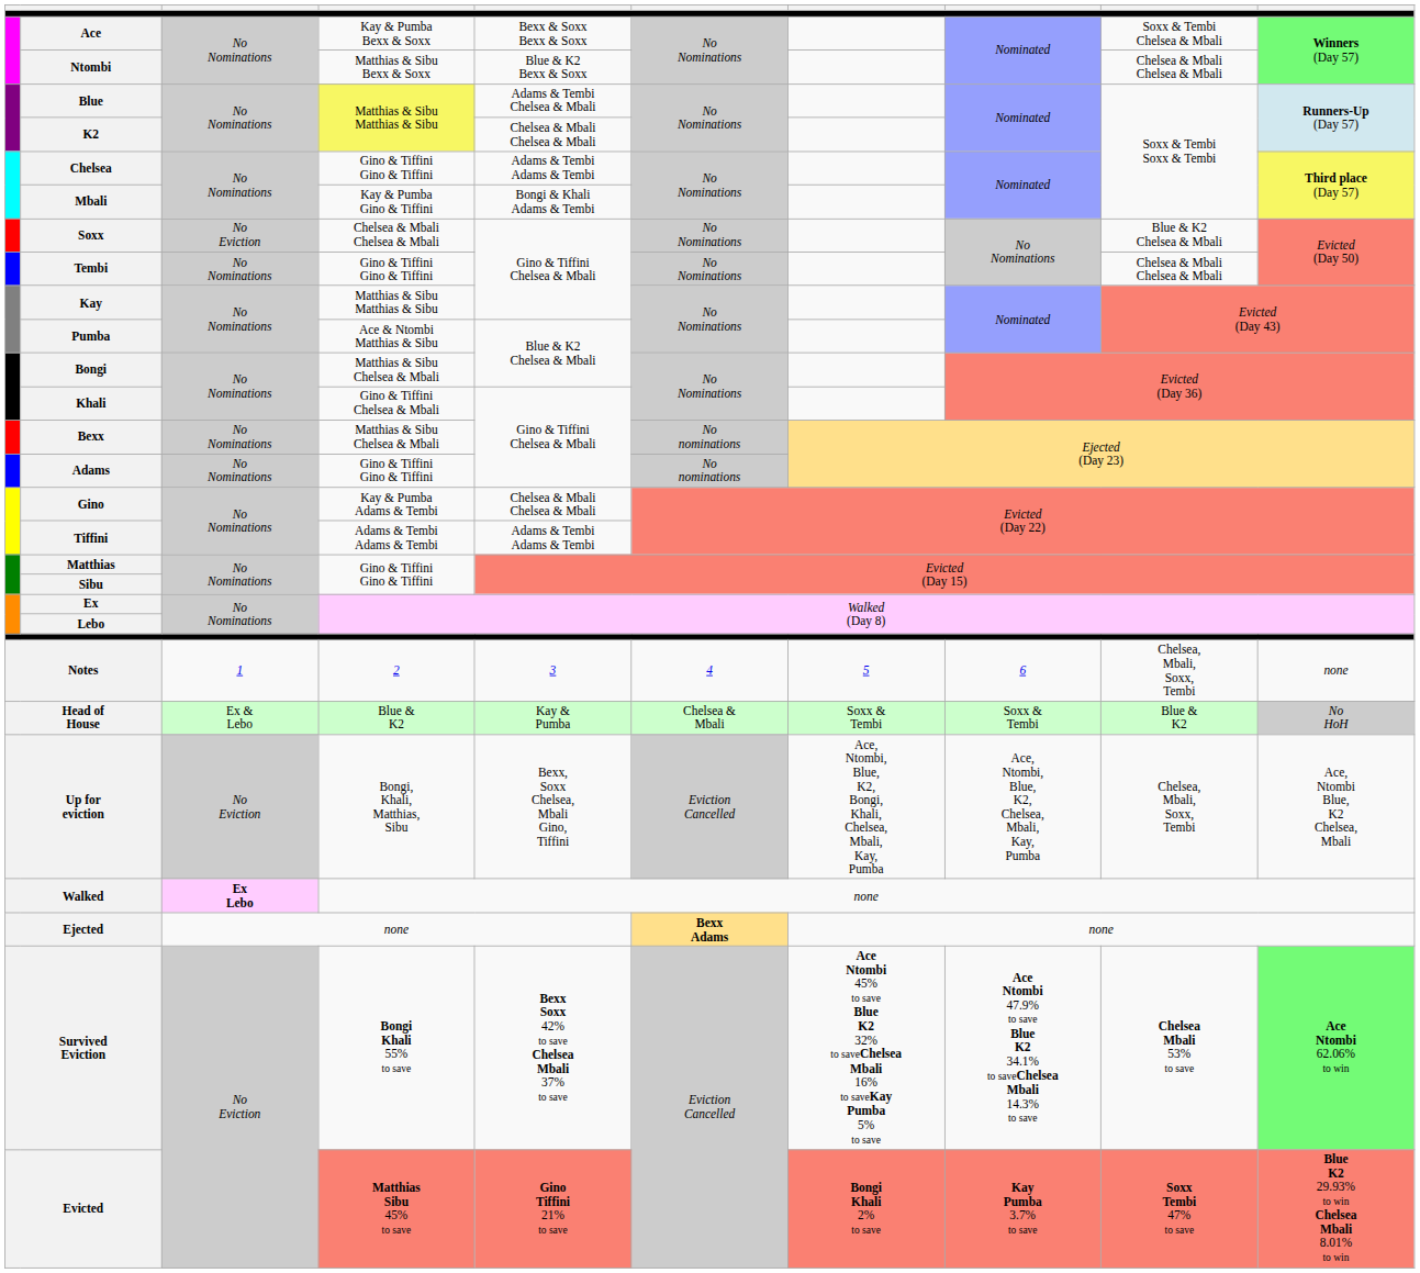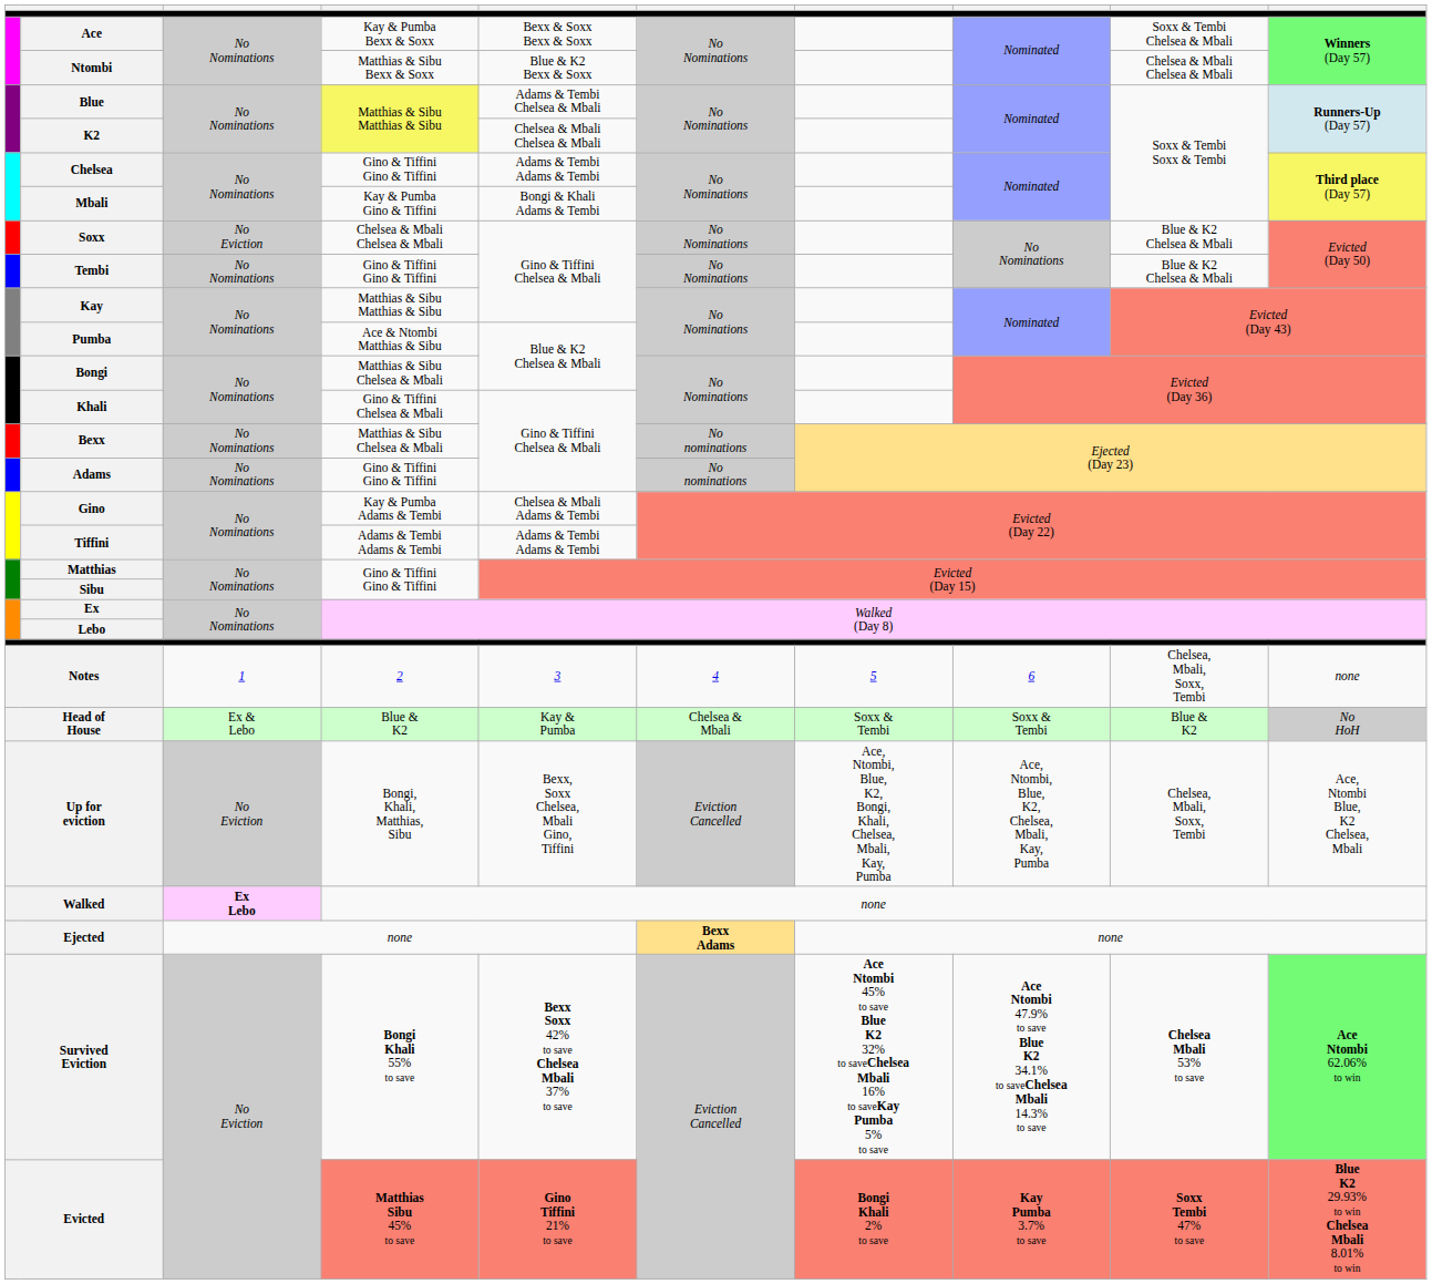Tembi | column 9: Chelsea & Mbali Chelsea & Mbali -> Blue & K2 Chelsea & Mbali
Gino | column 5: Chelsea & Mbali Chelsea & Mbali -> Chelsea & Mbali Adams & Tembi
